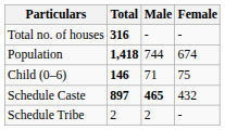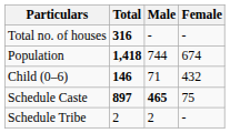Child (0–6) | Female: 75 -> 432
Schedule Caste | Female: 432 -> 75
